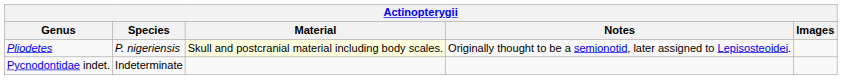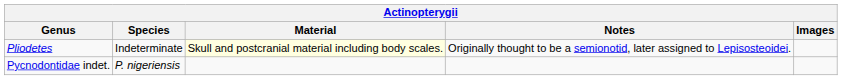Pliodetes | Species: P. nigeriensis -> Indeterminate
Pycnodontidae indet. | Species: Indeterminate -> P. nigeriensis
